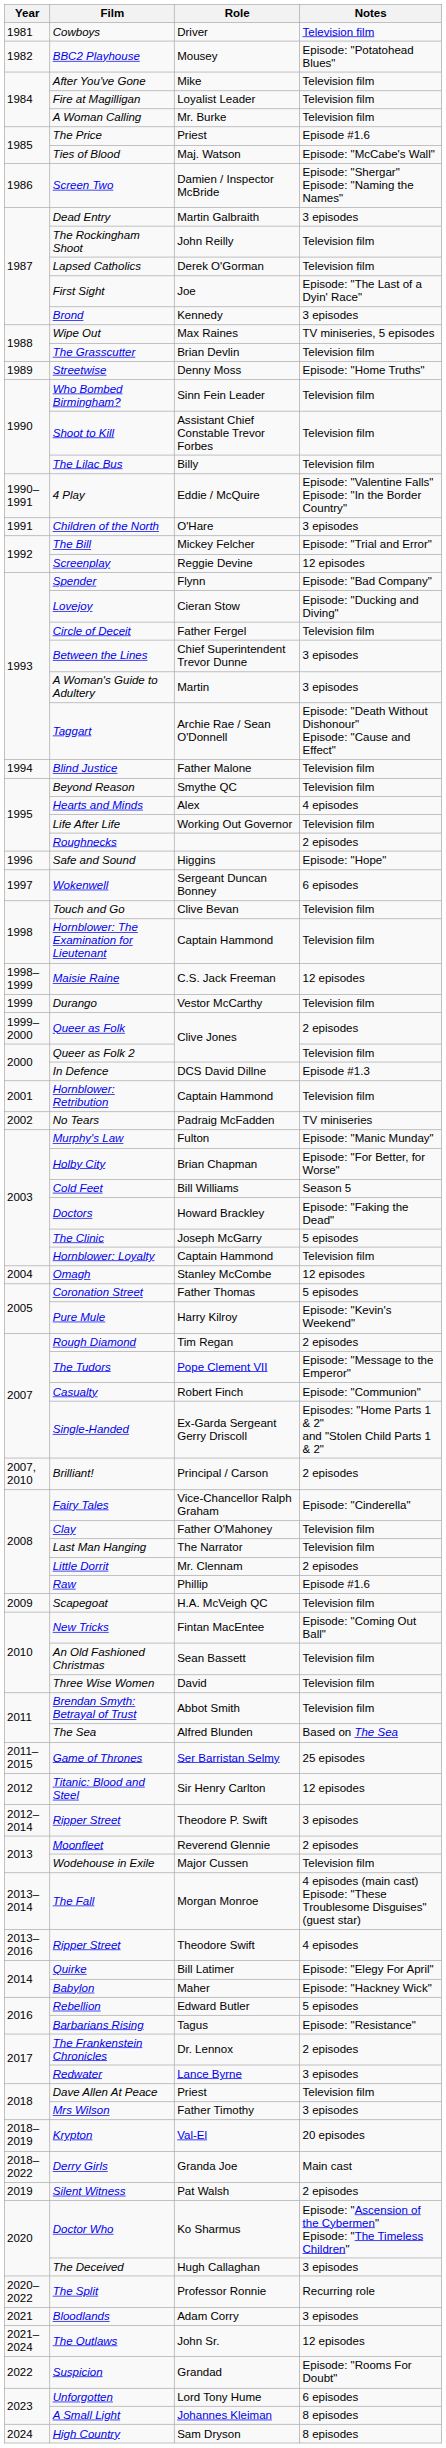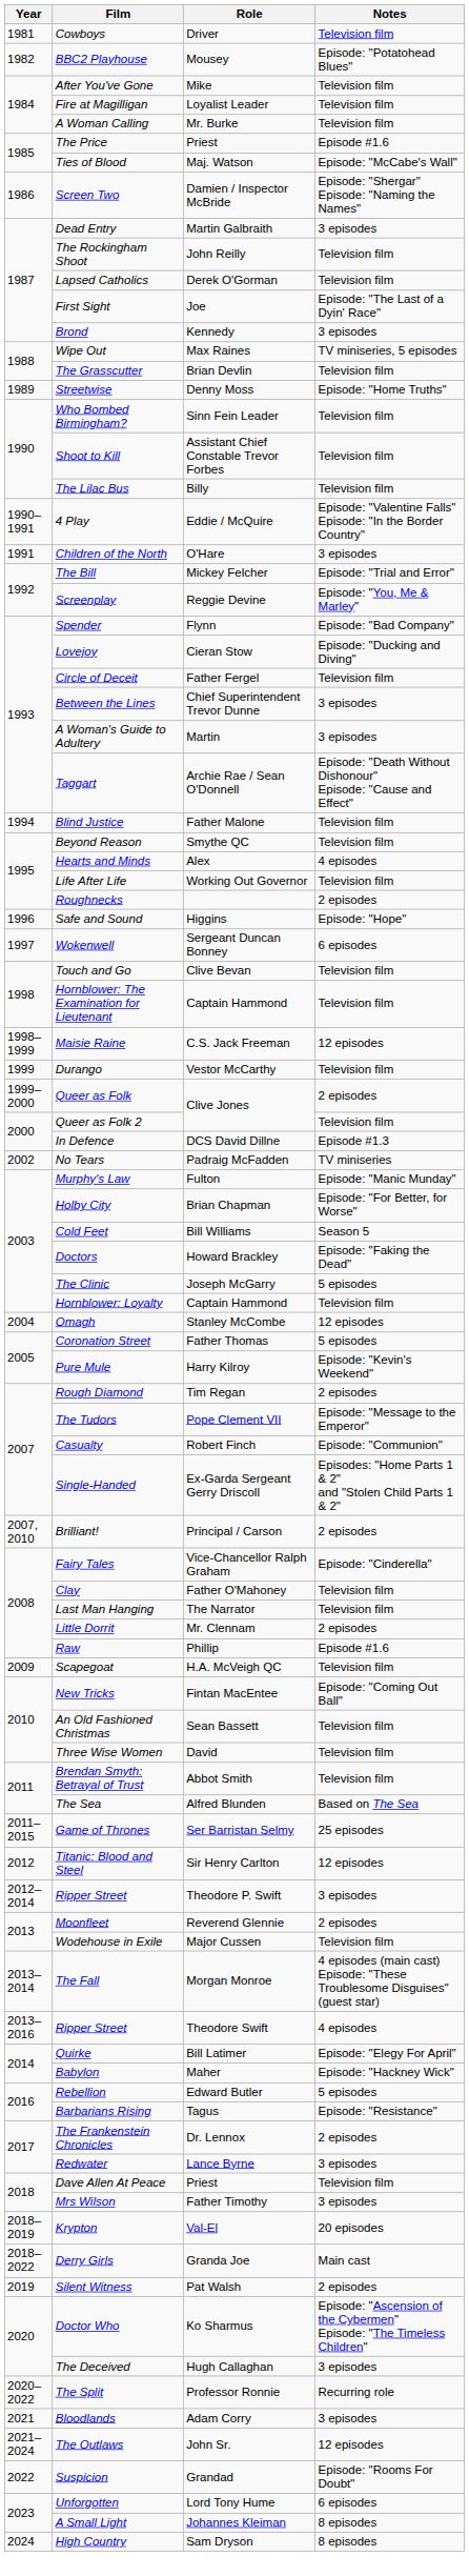Screenplay | Notes: 12 episodes -> Episode: "You, Me & Marley"
- row: 2001 | Hornblower: Retribution | Captain Hammond | Television film
